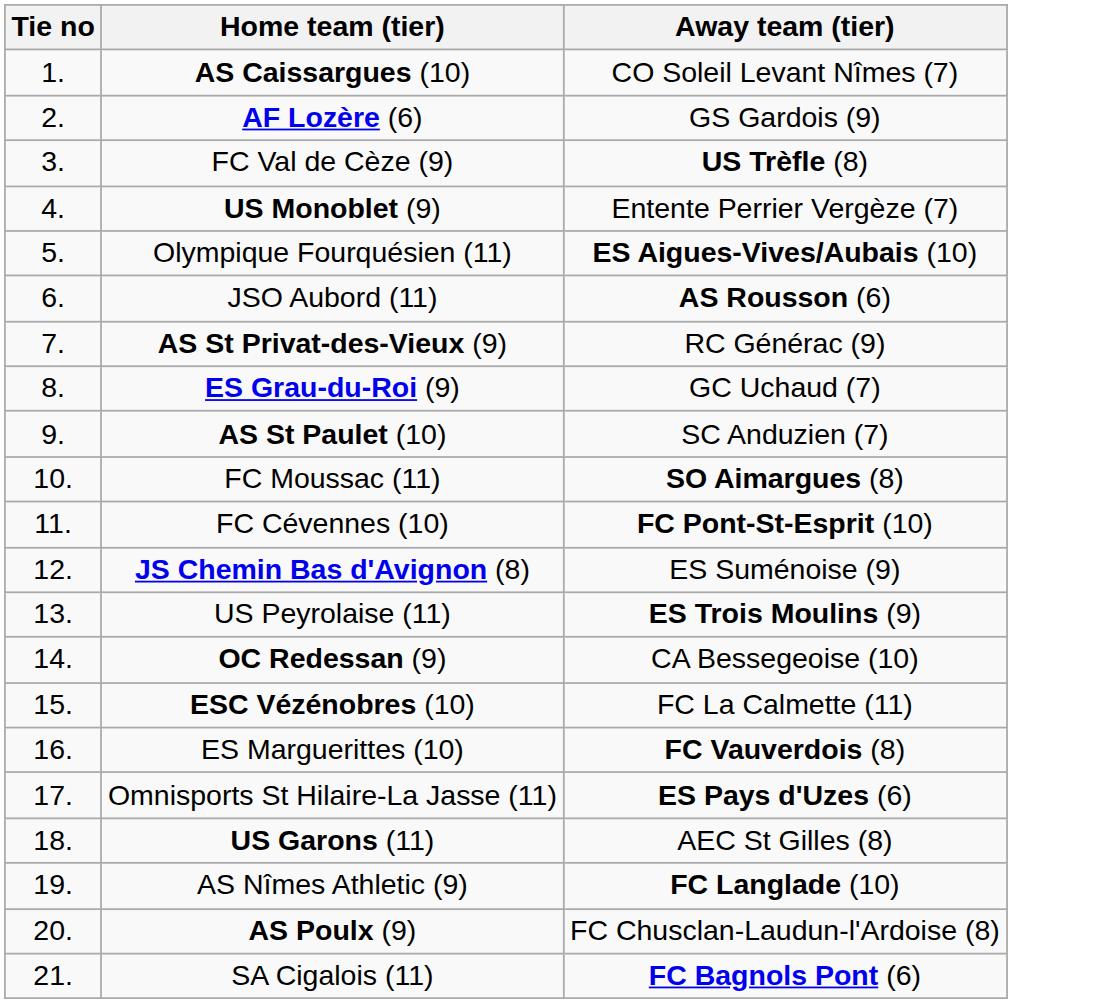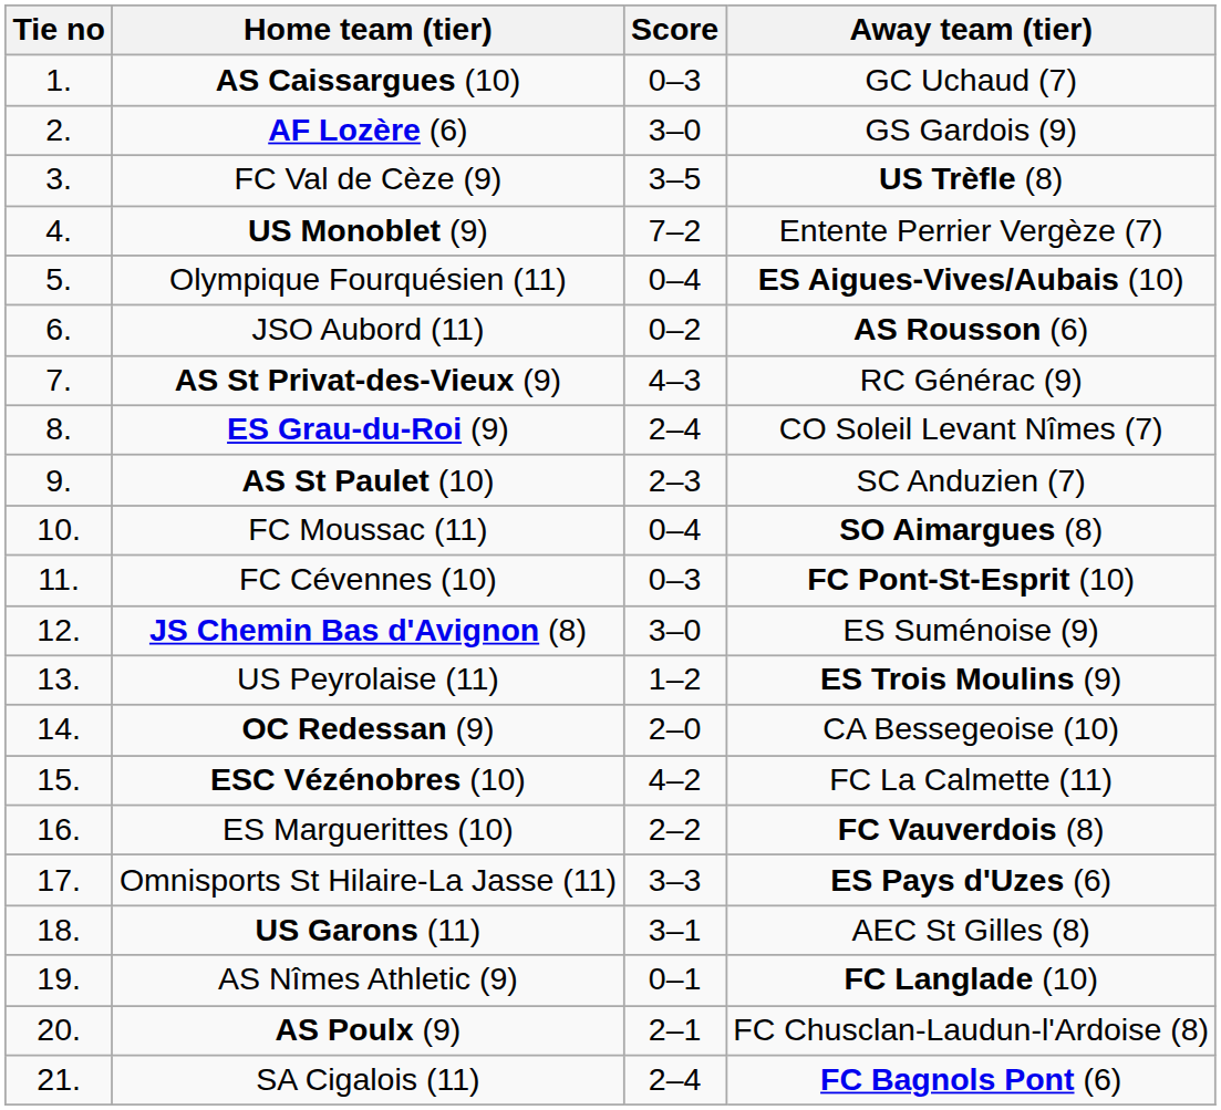+ column: Score | 0–3 | 3–0 | 3–5 | 7–2 | 0–4 | 0–2 | 4–3 | 2–4 | 2–3 | 0–4 | 0–3 | 3–0 | 1–2 | 2–0 | 4–2 | 2–2 | 3–3 | 3–1 | 0–1 | 2–1 | 2–4
AS Caissargues (10) | Away team (tier): CO Soleil Levant Nîmes (7) -> GC Uchaud (7)
ES Grau-du-Roi (9) | Away team (tier): GC Uchaud (7) -> CO Soleil Levant Nîmes (7)
